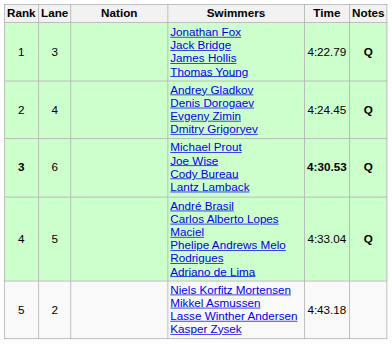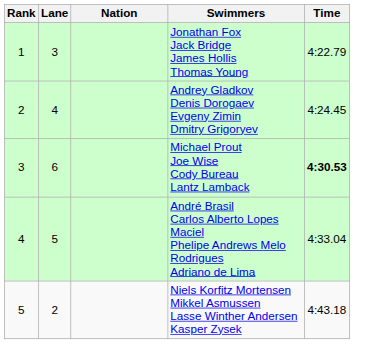- column: Notes | Q | Q | Q | Q
Michael Prout Joe Wise Cody Bureau Lantz Lamback | Rank: bold -> normal
